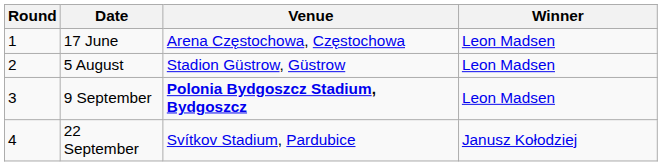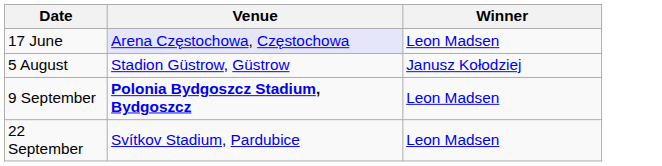- column: Round | 1 | 2 | 3 | 4
17 June | Venue: no background -> lavender background
5 August | Winner: Leon Madsen -> Janusz Kołodziej
22 September | Winner: Janusz Kołodziej -> Leon Madsen
